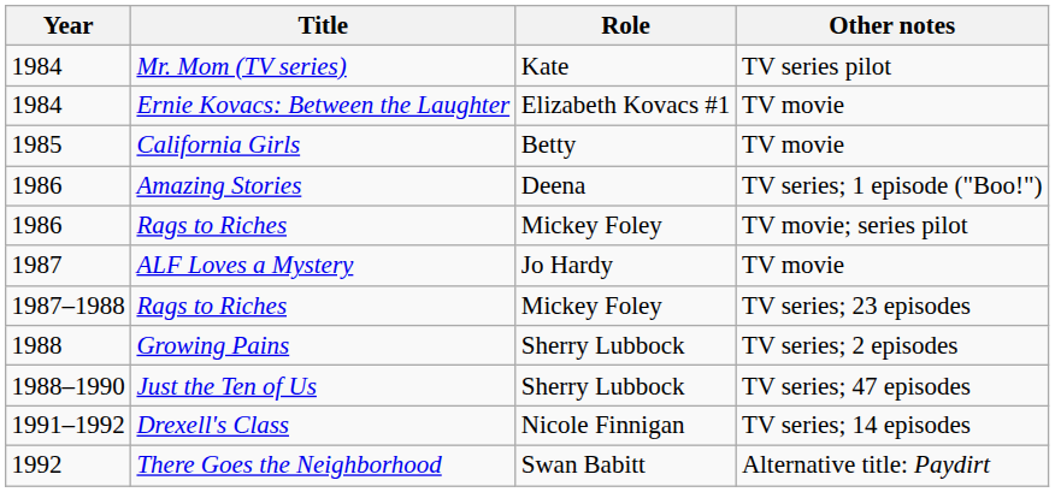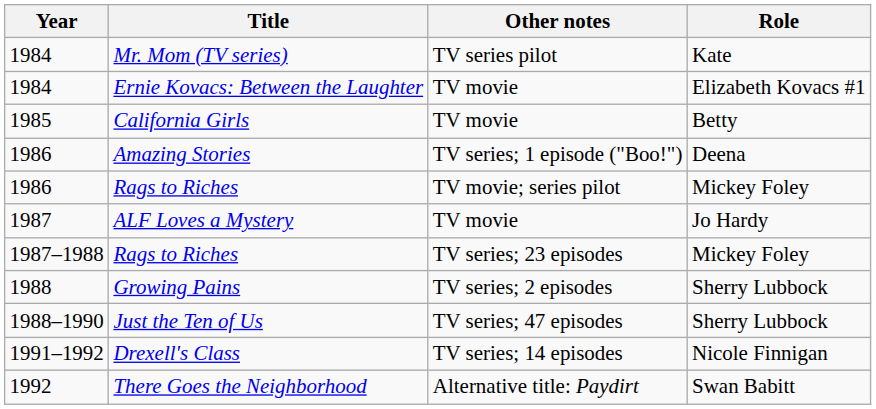columns swapped: Role <-> Other notes
